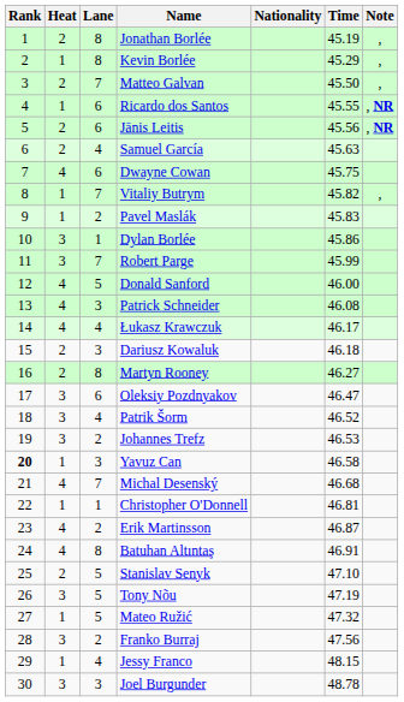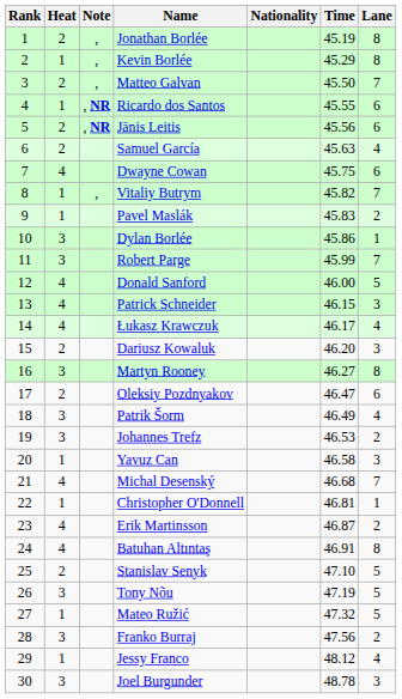columns swapped: Lane <-> Note
Patrick Schneider | Time: 46.08 -> 46.15
Dariusz Kowaluk | Time: 46.18 -> 46.20
Martyn Rooney | Heat: 2 -> 3
Oleksiy Pozdnyakov | Heat: 3 -> 2
Patrik Šorm | Time: 46.52 -> 46.49
Yavuz Can | Rank: bold -> normal
Jessy Franco | Time: 48.15 -> 48.12
